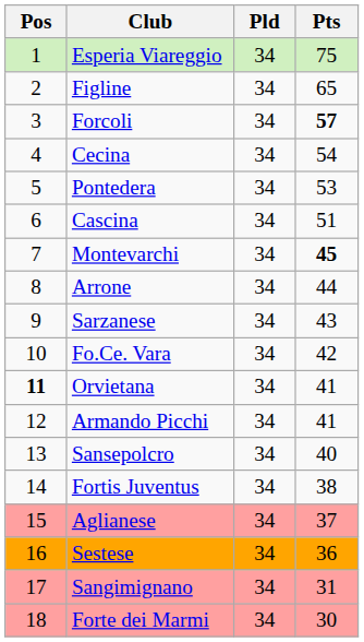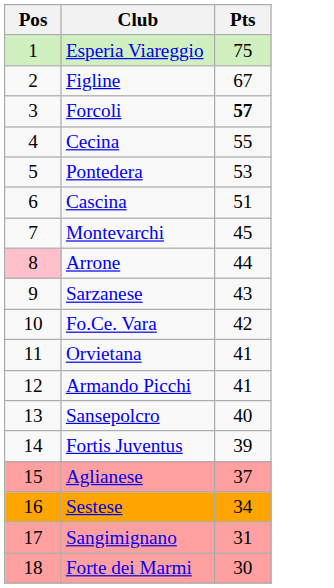- column: Pld | 34 | 34 | 34 | 34 | 34 | 34 | 34 | 34 | 34 | 34 | 34 | 34 | 34 | 34 | 34 | 34 | 34 | 34
Figline | Pts: 65 -> 67
Cecina | Pts: 54 -> 55
Montevarchi | Pts: bold -> normal
Arrone | Pos: no background -> pink background
Orvietana | Pos: bold -> normal
Fortis Juventus | Pts: 38 -> 39
Sestese | Pts: 36 -> 34
